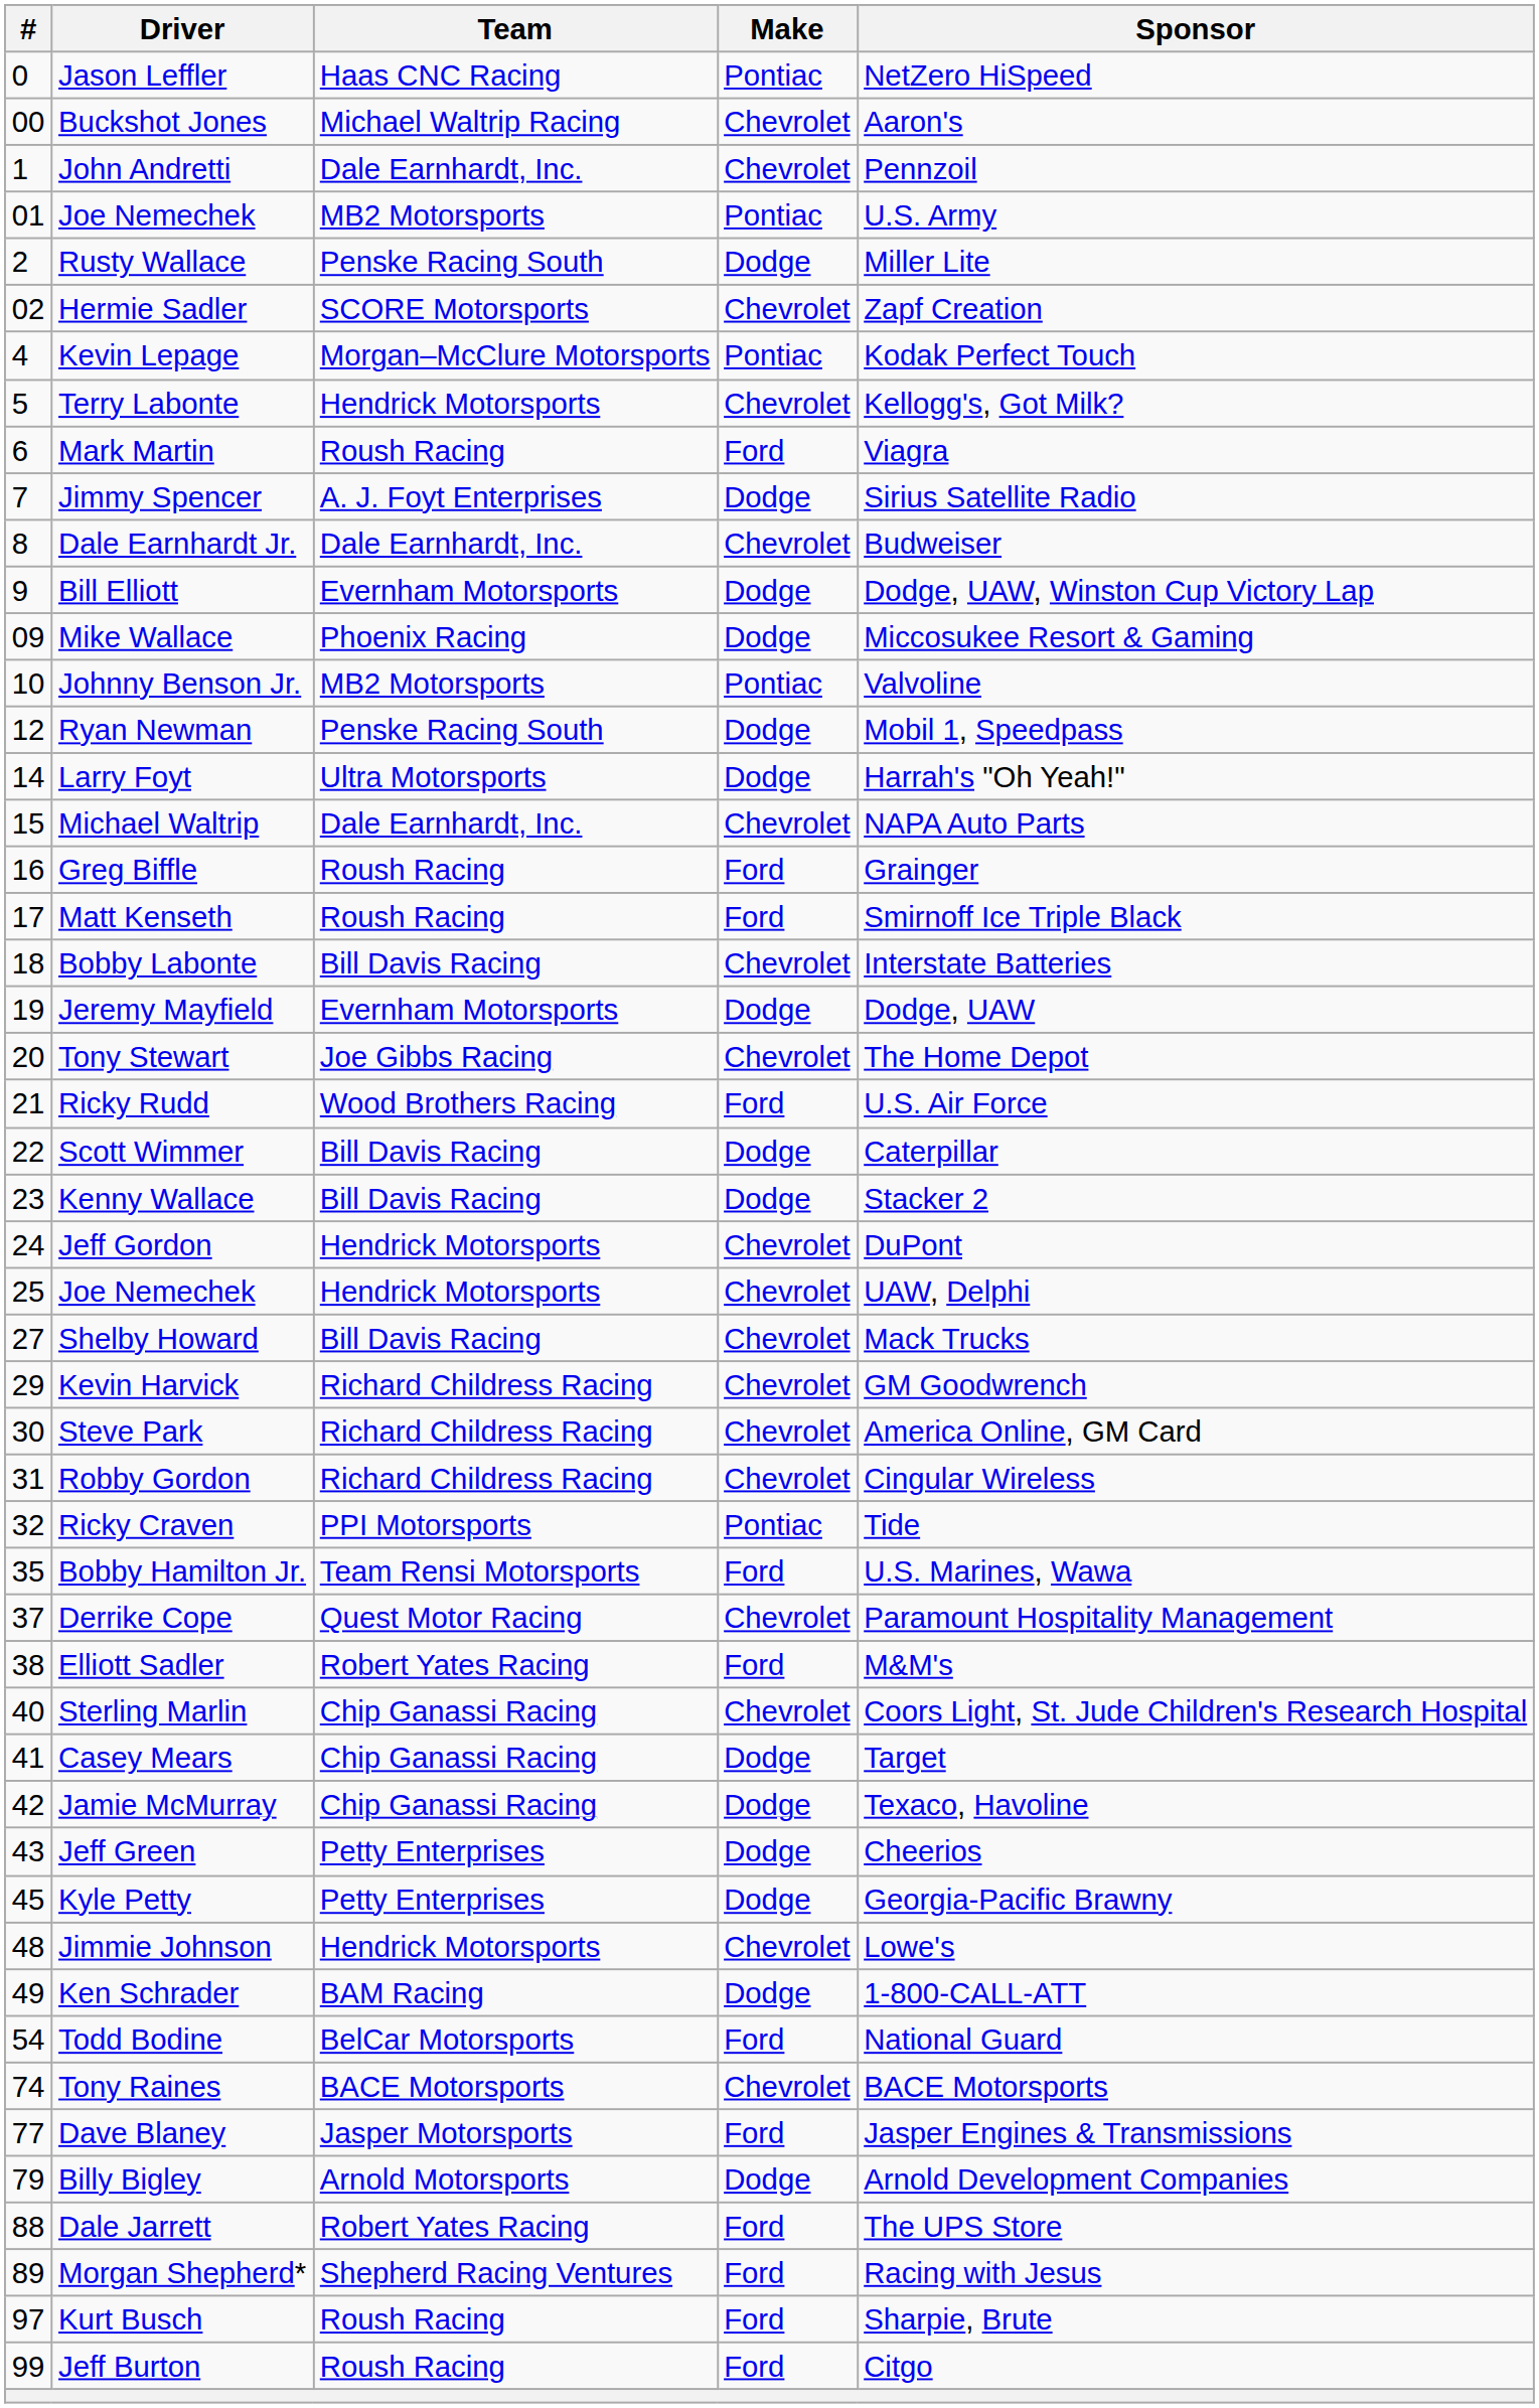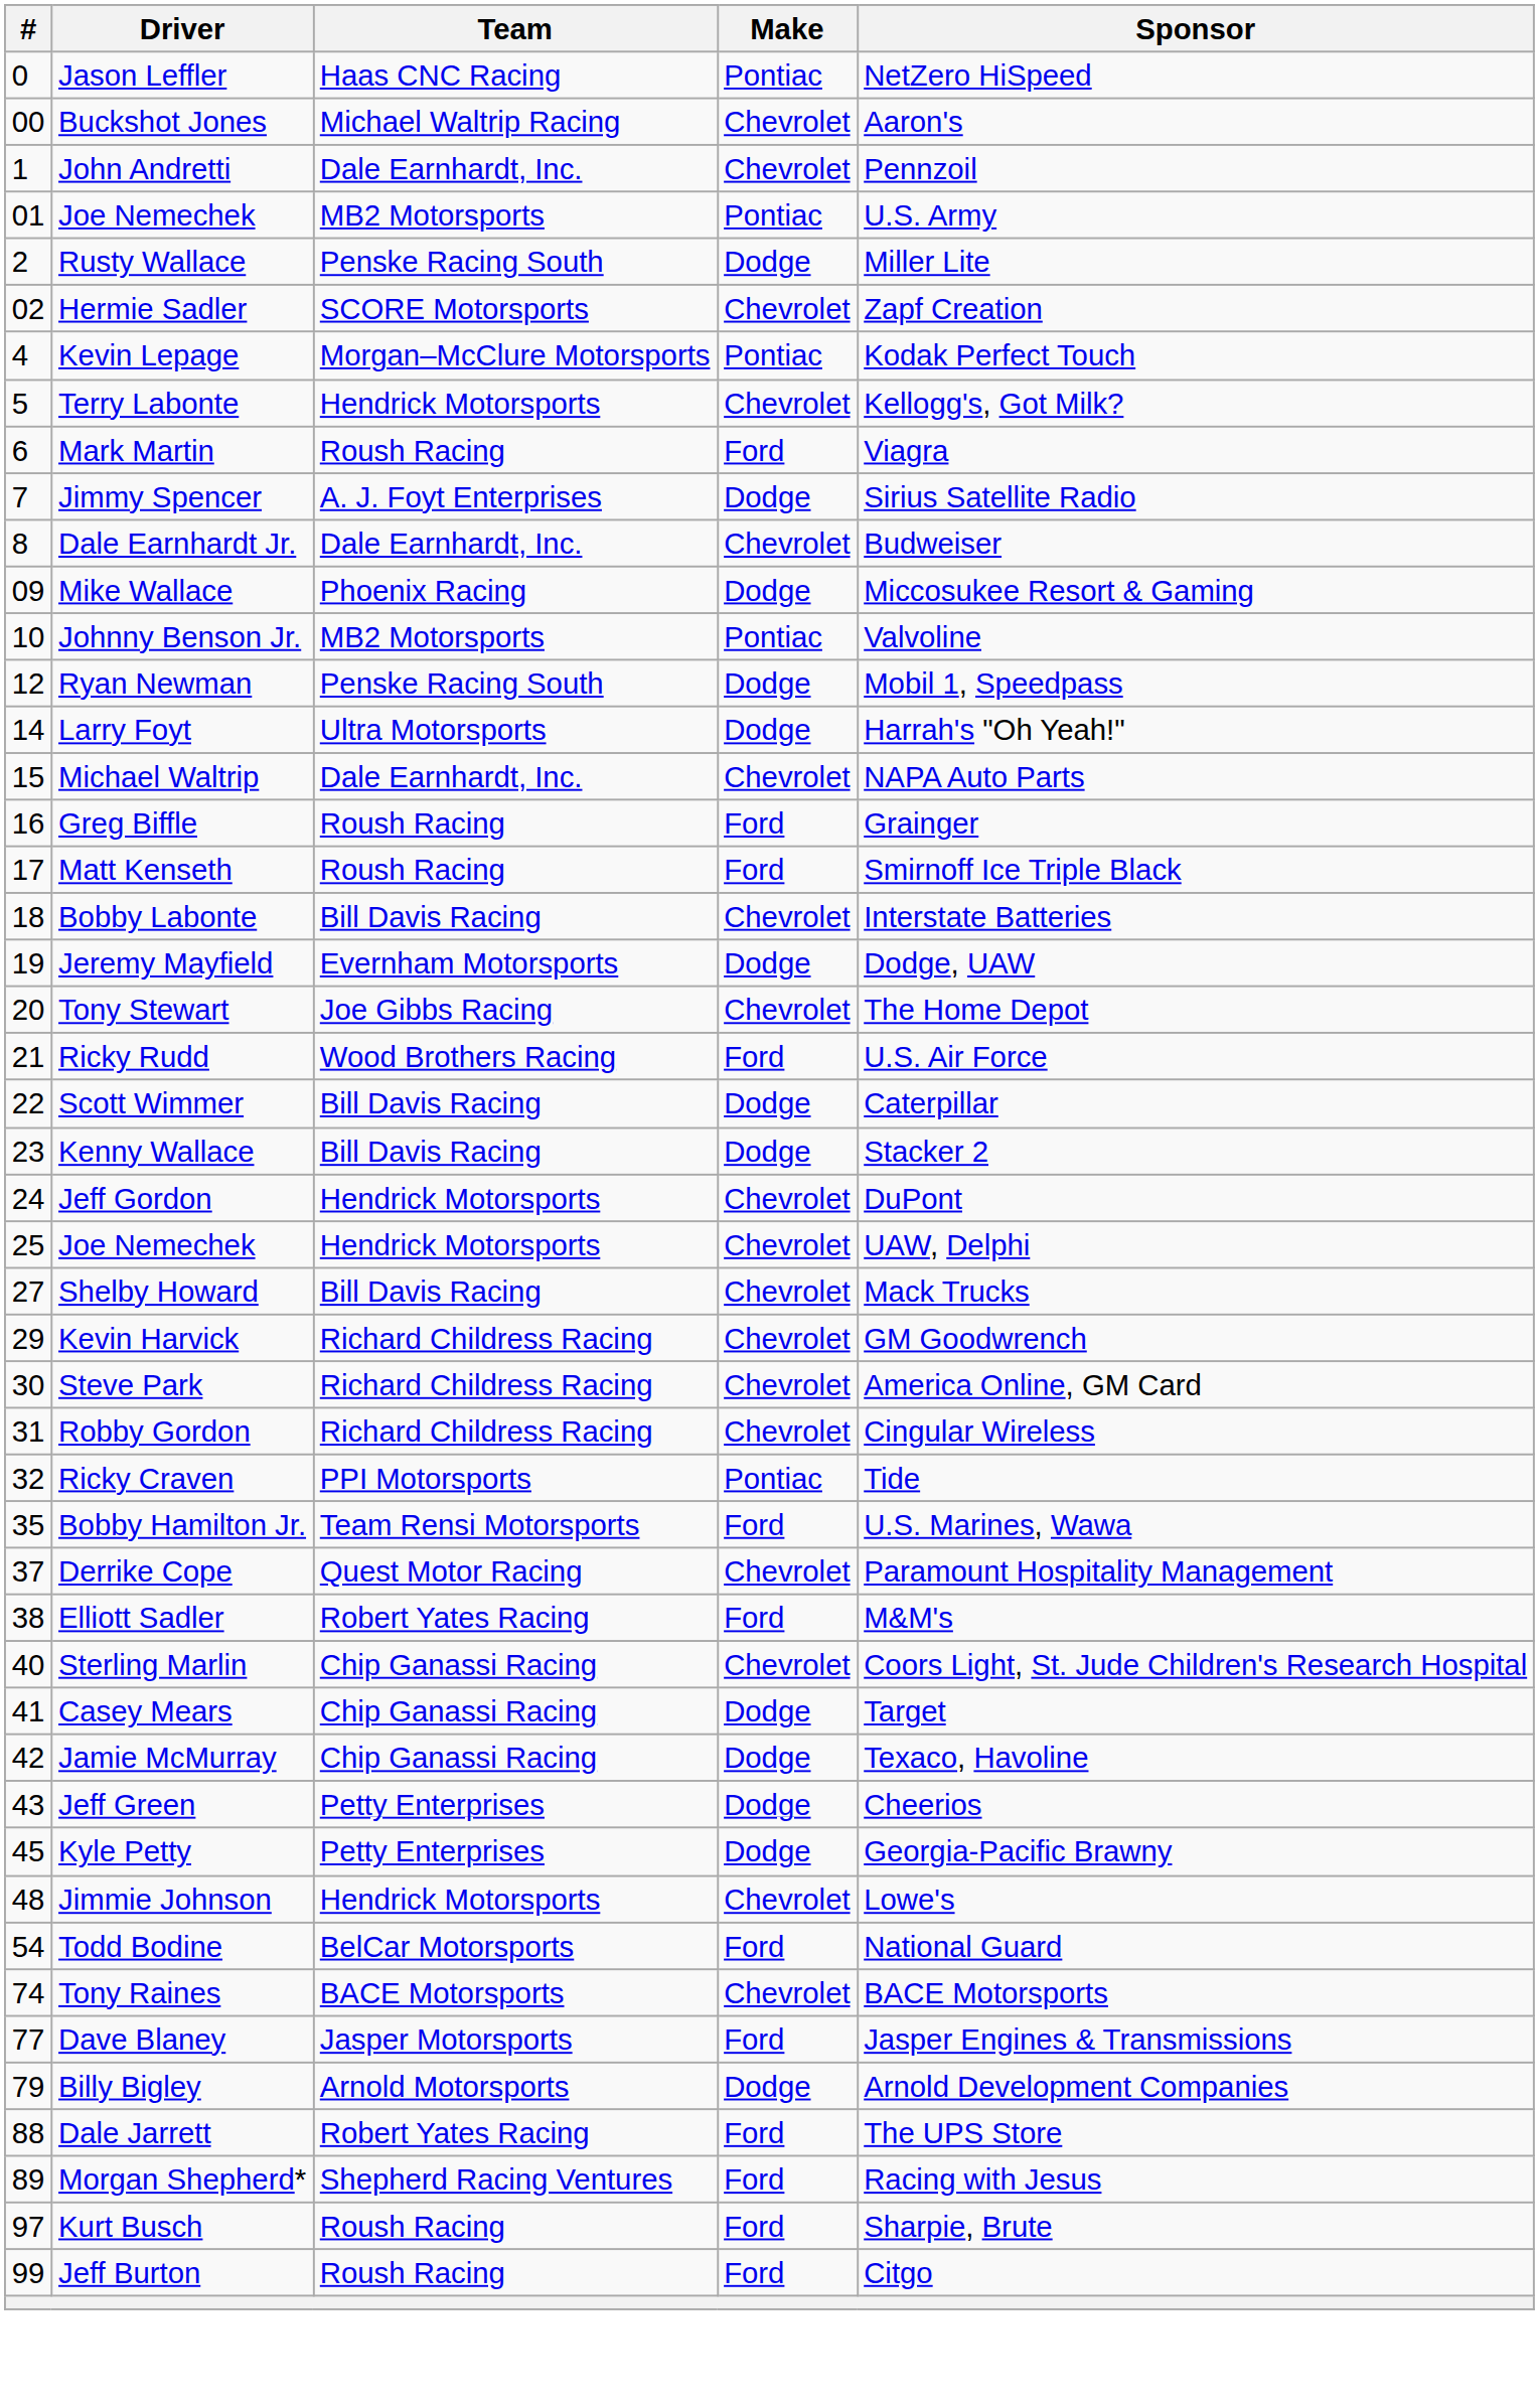- row: 9 | Bill Elliott | Evernham Motorsports | Dodge | Dodge, UAW, Winston Cup Victory Lap
- row: 49 | Ken Schrader | BAM Racing | Dodge | 1-800-CALL-ATT
